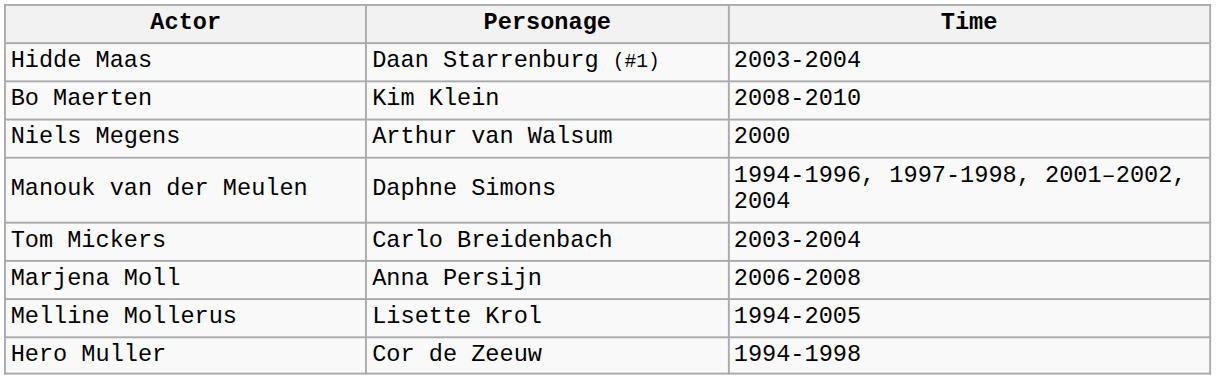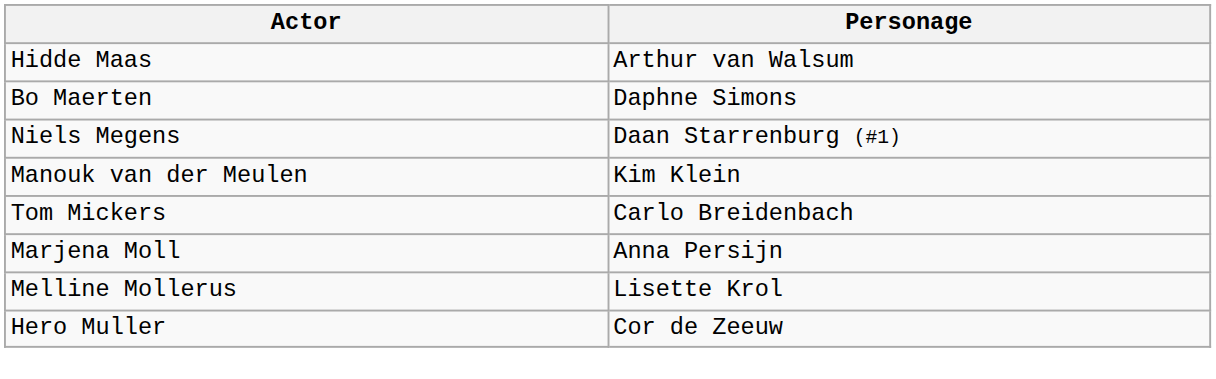- column: Time | 2003-2004 | 2008-2010 | 2000 | 1994-1996, 1997-1998, 2001–2002, 2004 | 2003-2004 | 2006-2008 | 1994-2005 | 1994-1998
Hidde Maas | Personage: Daan Starrenburg (#1) -> Arthur van Walsum
Bo Maerten | Personage: Kim Klein -> Daphne Simons
Niels Megens | Personage: Arthur van Walsum -> Daan Starrenburg (#1)
Manouk van der Meulen | Personage: Daphne Simons -> Kim Klein
